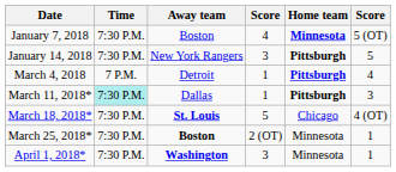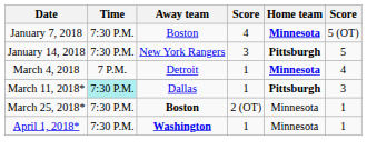March 4, 2018 | Home team: Pittsburgh -> Minnesota
- row: March 18, 2018* | 7:30 P.M. | St. Louis | 5 | Chicago | 4 (OT)
April 1, 2018* | column 4: 3 -> 1
